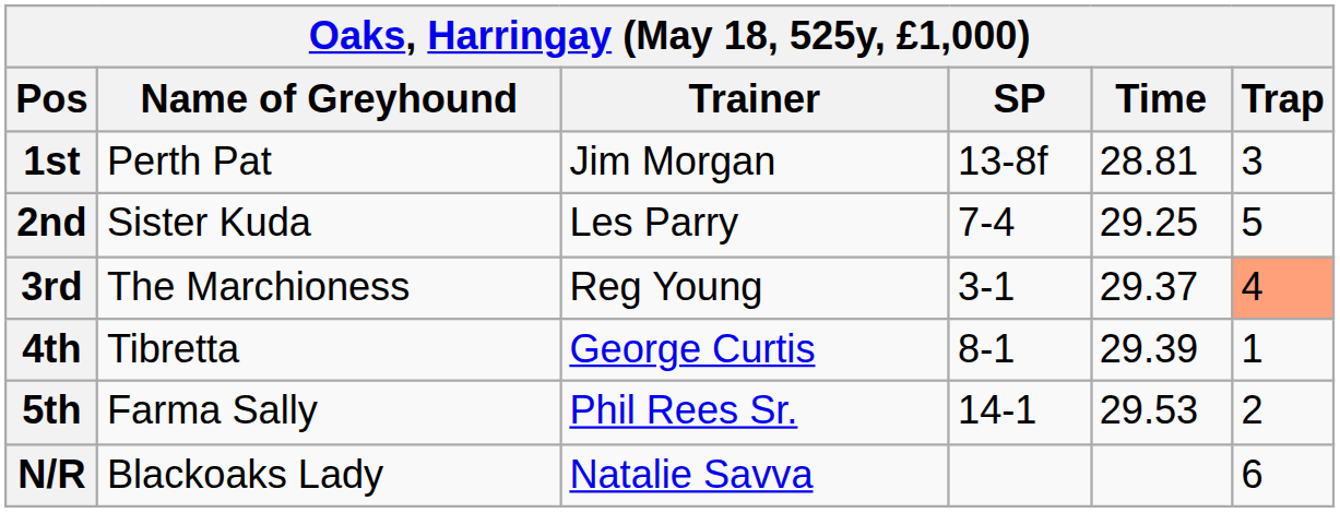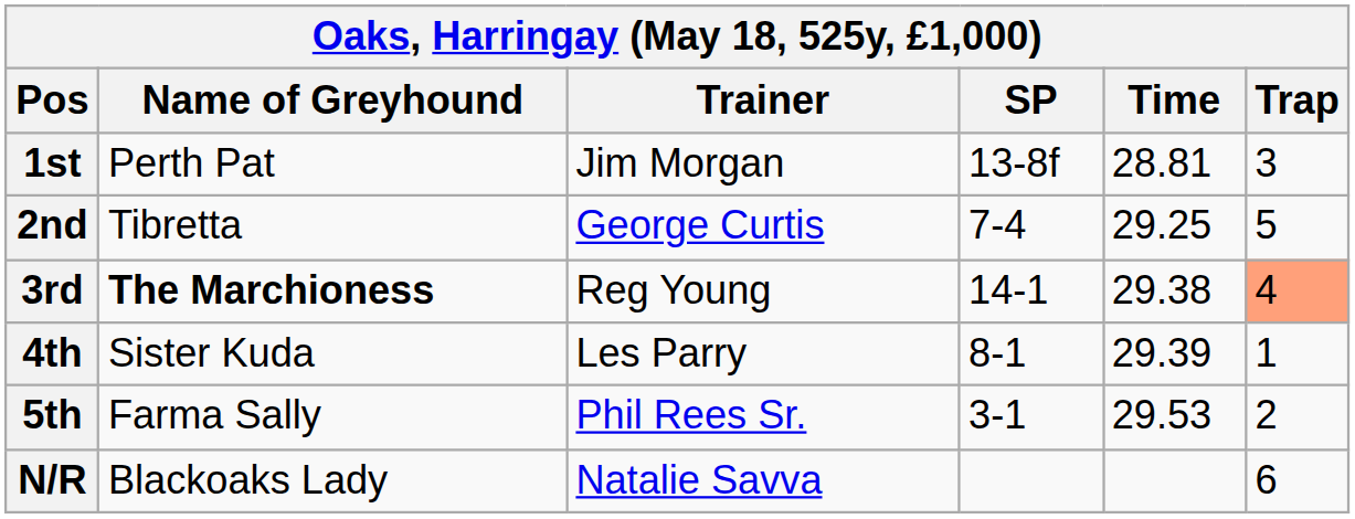2nd | Name of Greyhound: Sister Kuda -> Tibretta
2nd | Trainer: Les Parry -> George Curtis
3rd | Name of Greyhound: normal -> bold
3rd | SP: 3-1 -> 14-1
3rd | Time: 29.37 -> 29.38
4th | Name of Greyhound: Tibretta -> Sister Kuda
4th | Trainer: George Curtis -> Les Parry
5th | SP: 14-1 -> 3-1
